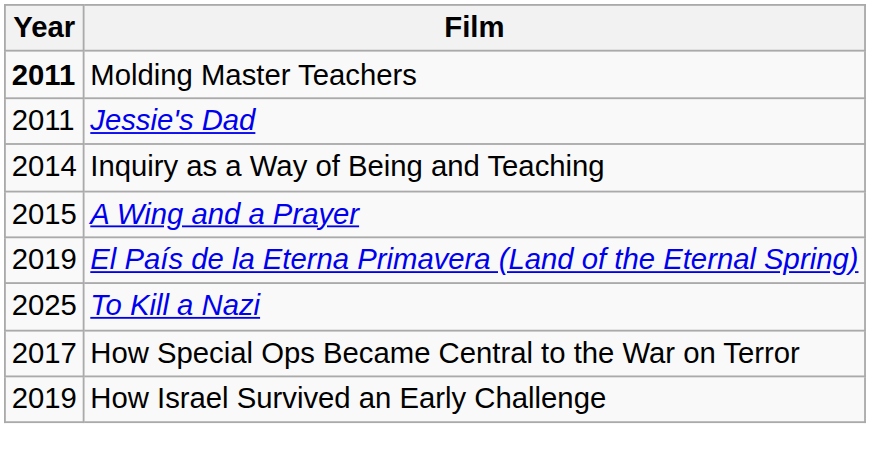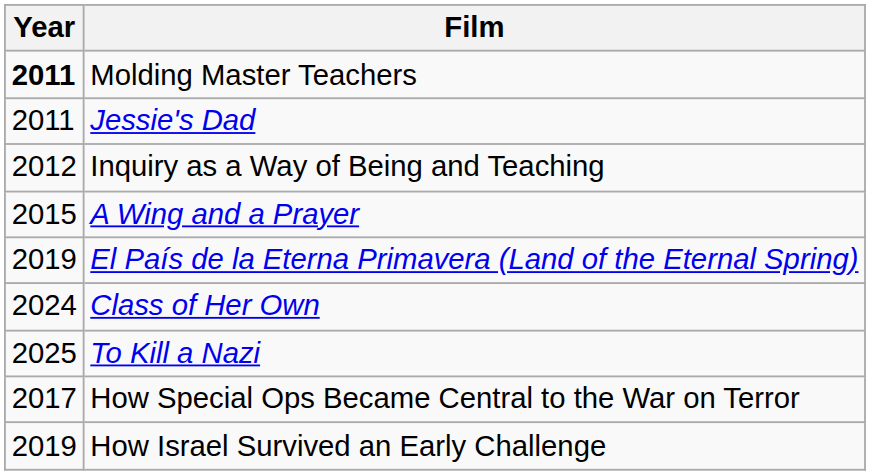Inquiry as a Way of Being and Teaching | Year: 2014 -> 2012
+ row: 2024 | Class of Her Own
